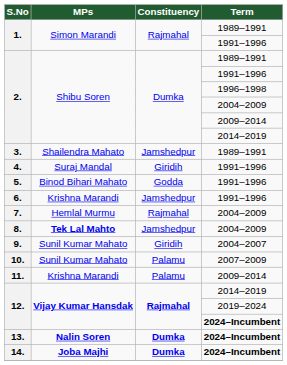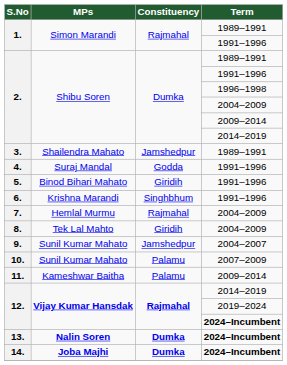4. | Constituency: Giridih -> Godda
5. | Constituency: Godda -> Giridih
6. | Constituency: Jamshedpur -> Singhbhum
8. | MPs: bold -> normal
8. | Constituency: Jamshedpur -> Giridih
9. | Constituency: Giridih -> Jamshedpur
11. | MPs: Krishna Marandi -> Kameshwar Baitha
